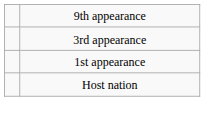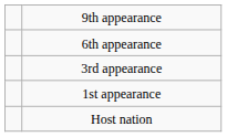+ row: 6th appearance
